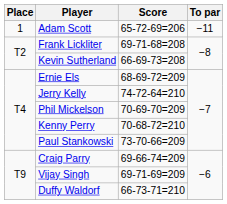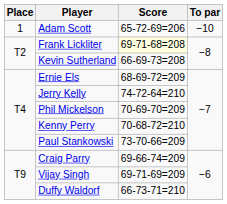Adam Scott | To par: −11 -> −10
Frank Lickliter | Score: no background -> lightyellow background
